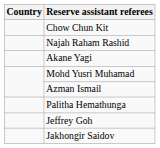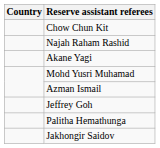rows swapped: Jeffrey Goh <-> Palitha Hemathunga
